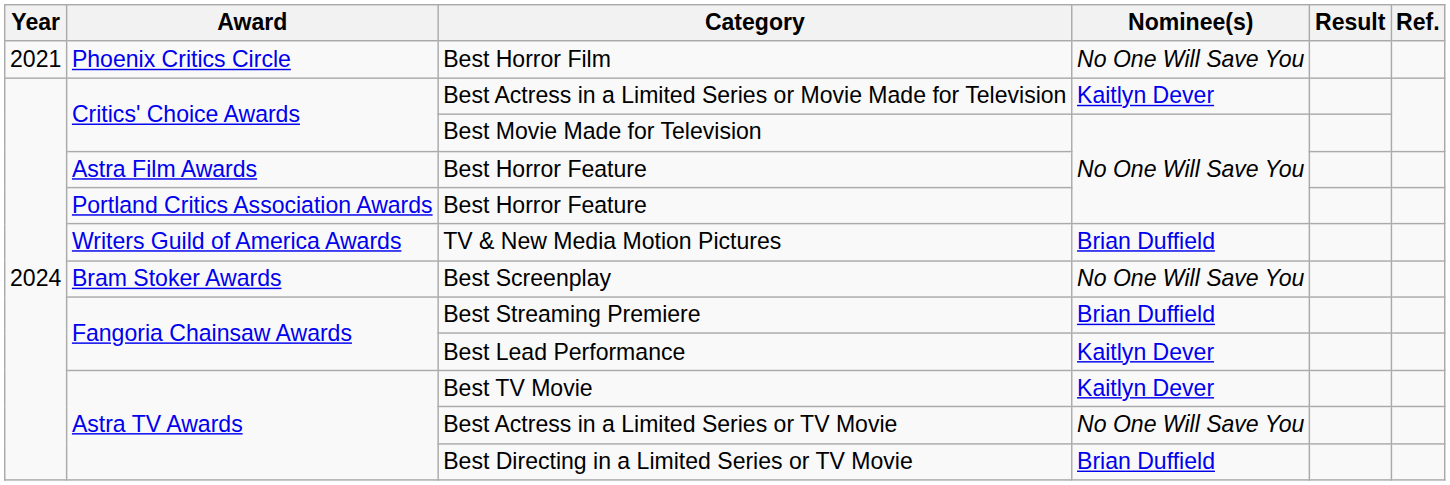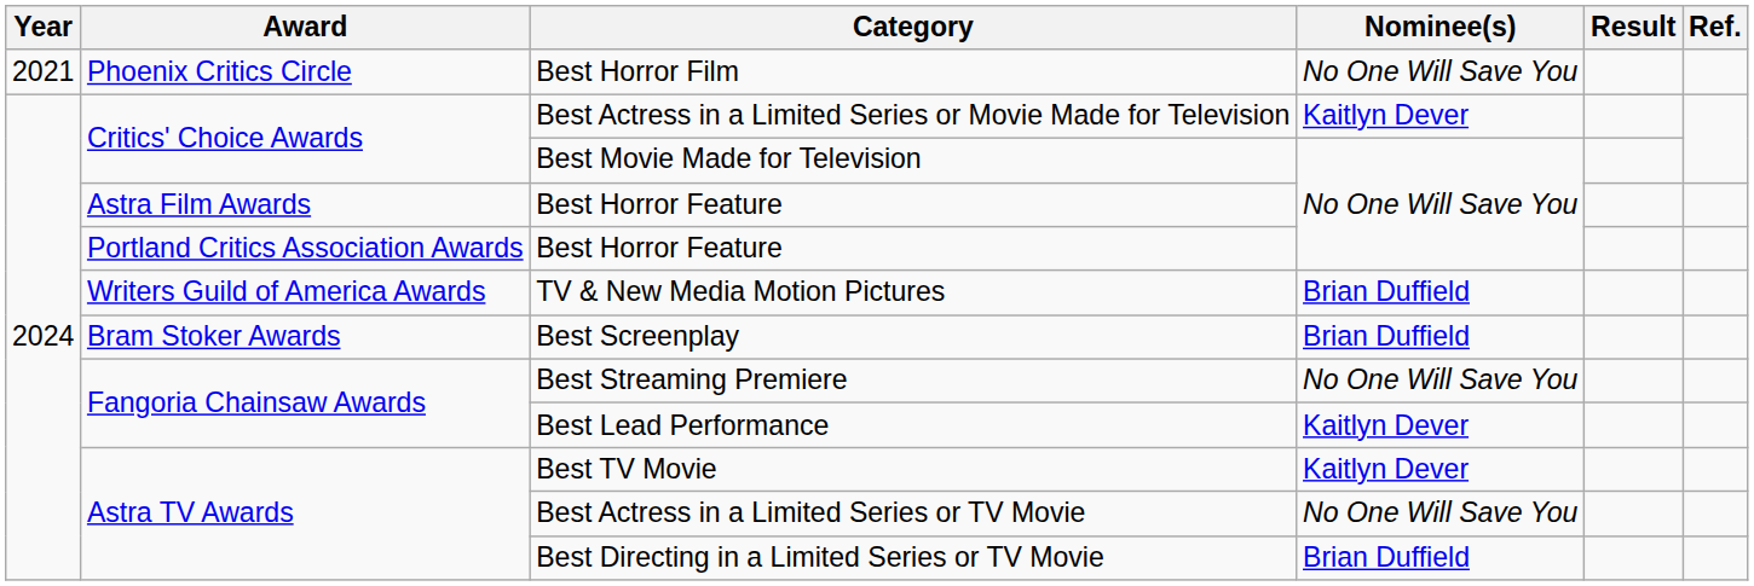Best Screenplay | Nominee(s): No One Will Save You -> Brian Duffield
Best Streaming Premiere | Nominee(s): Brian Duffield -> No One Will Save You
